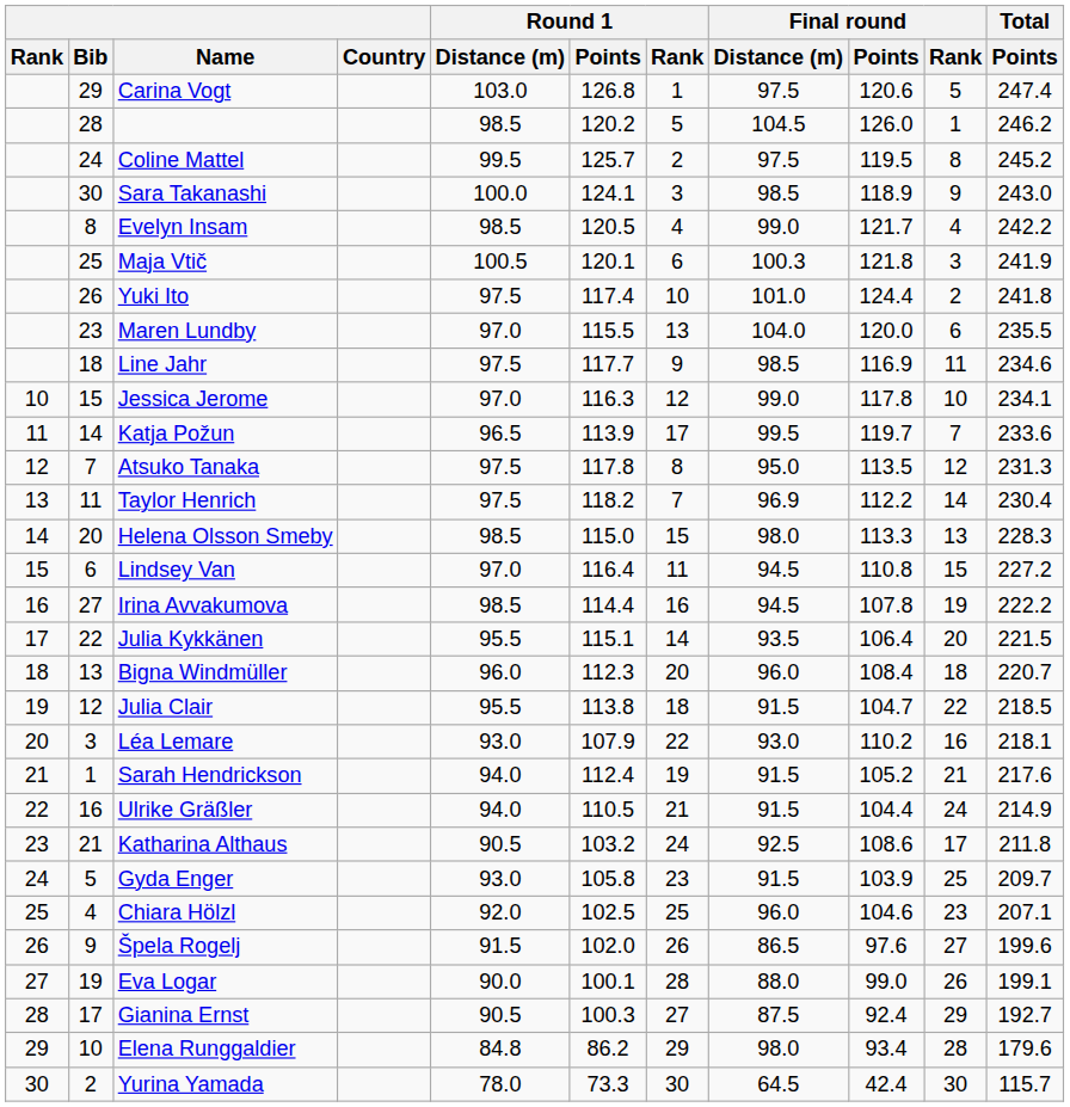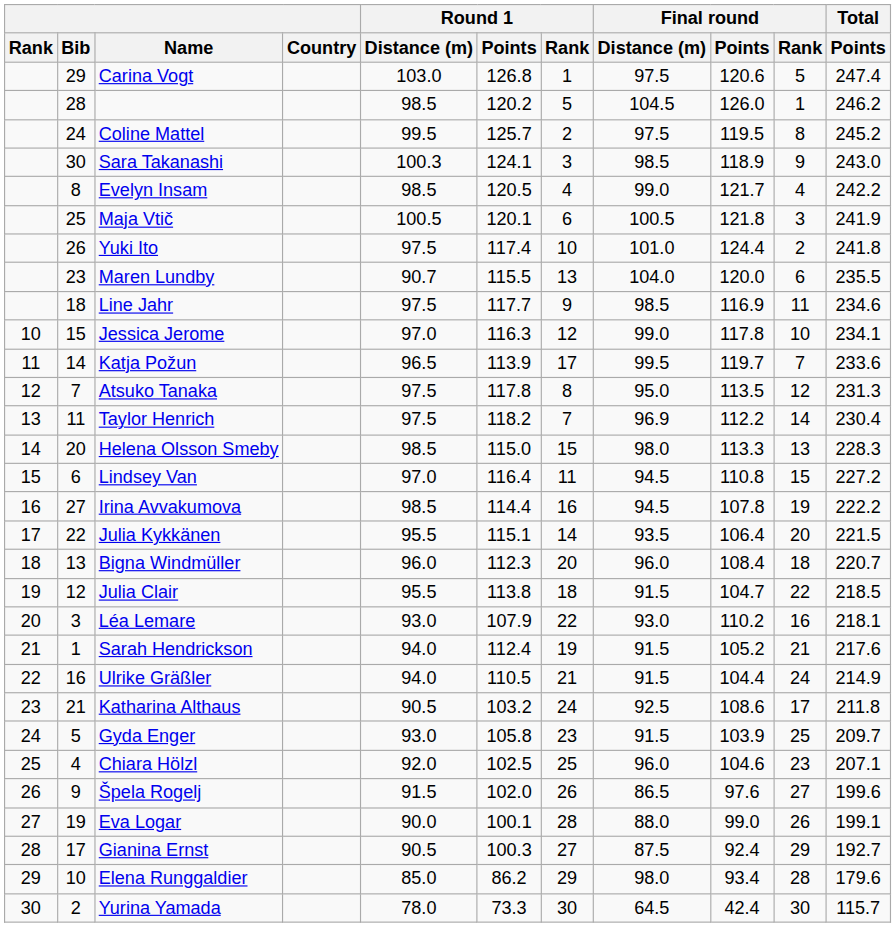Sara Takanashi | Round 1 / Distance (m): 100.0 -> 100.3
Maja Vtič | Final round / Distance (m): 100.3 -> 100.5
Maren Lundby | Round 1 / Distance (m): 97.0 -> 90.7
Elena Runggaldier | Round 1 / Distance (m): 84.8 -> 85.0
